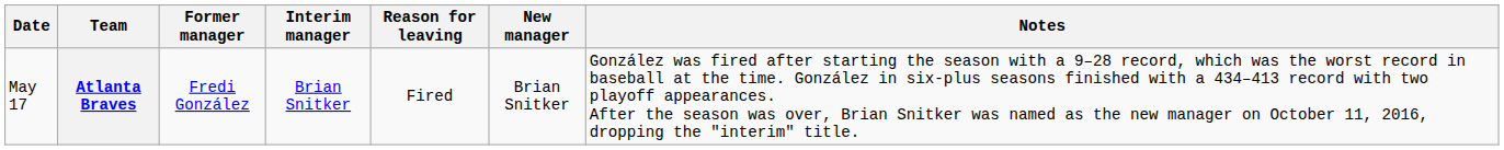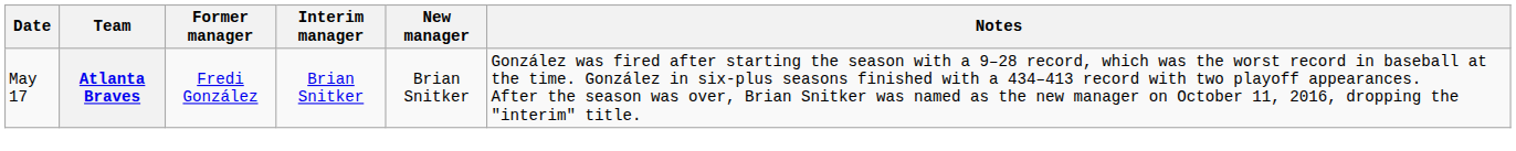- column: Reason for leaving | Fired
